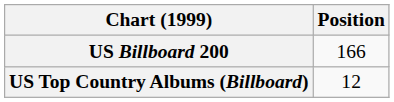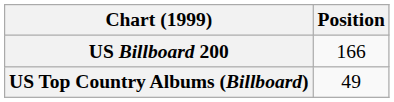US Top Country Albums (Billboard) | Position: 12 -> 49
